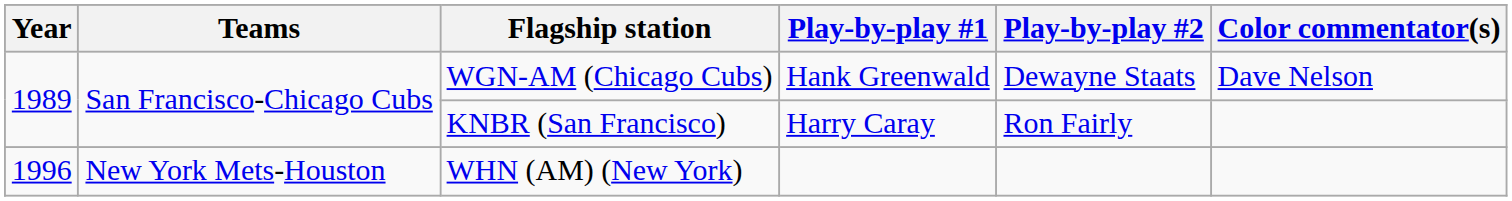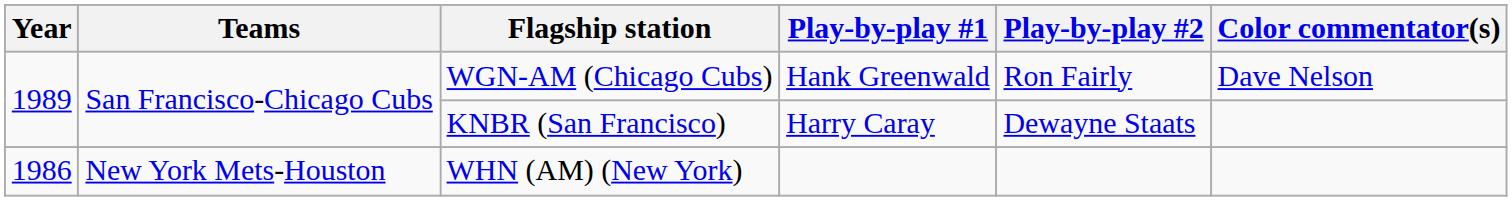WGN-AM (Chicago Cubs) | Play-by-play #2: Dewayne Staats -> Ron Fairly
KNBR (San Francisco) | Play-by-play #2: Ron Fairly -> Dewayne Staats
WHN (AM) (New York) | Year: 1996 -> 1986
